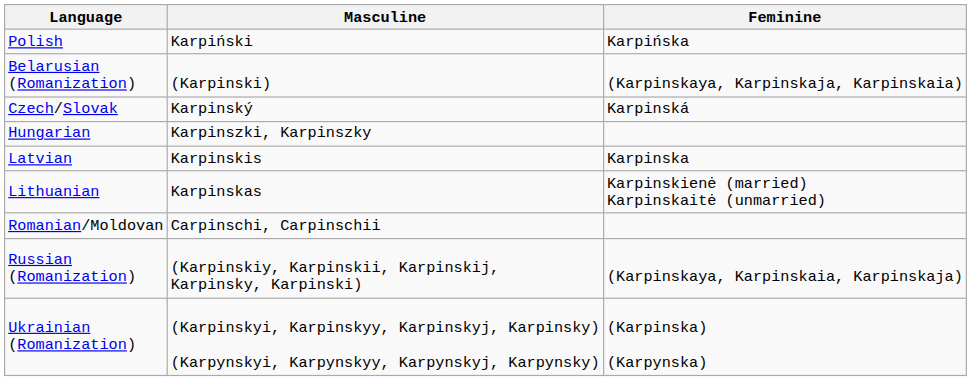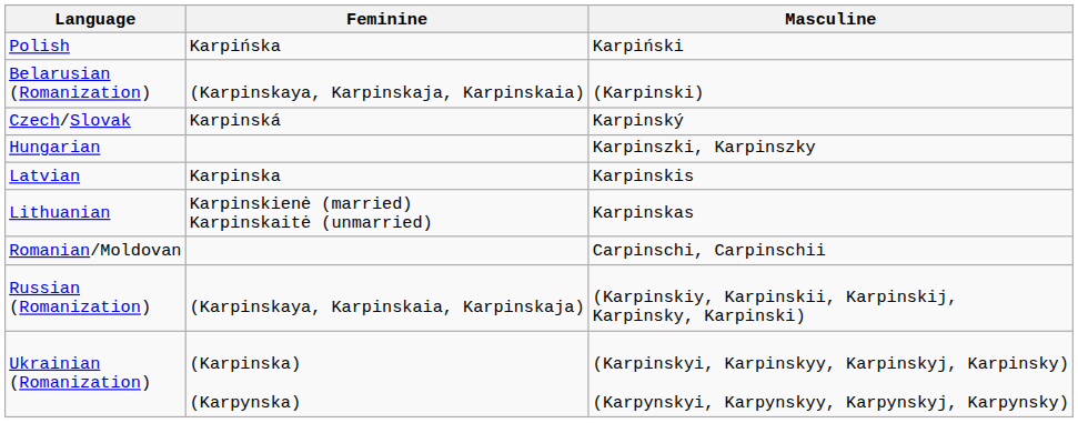columns swapped: Masculine <-> Feminine
